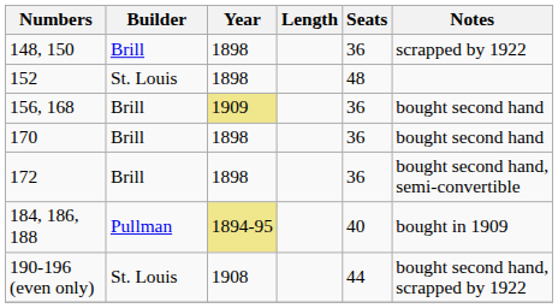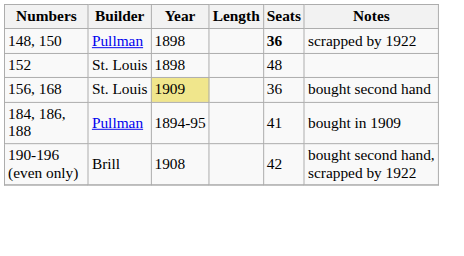148, 150 | Builder: Brill -> Pullman
148, 150 | Seats: normal -> bold
156, 168 | Builder: Brill -> St. Louis
- row: 170 | Brill | 1898 | 36 | bought second hand
- row: 172 | Brill | 1898 | 36 | bought second hand, semi-convertible
184, 186, 188 | Year: khaki background -> no background
184, 186, 188 | Seats: 40 -> 41
190-196 (even only) | Builder: St. Louis -> Brill
190-196 (even only) | Seats: 44 -> 42
